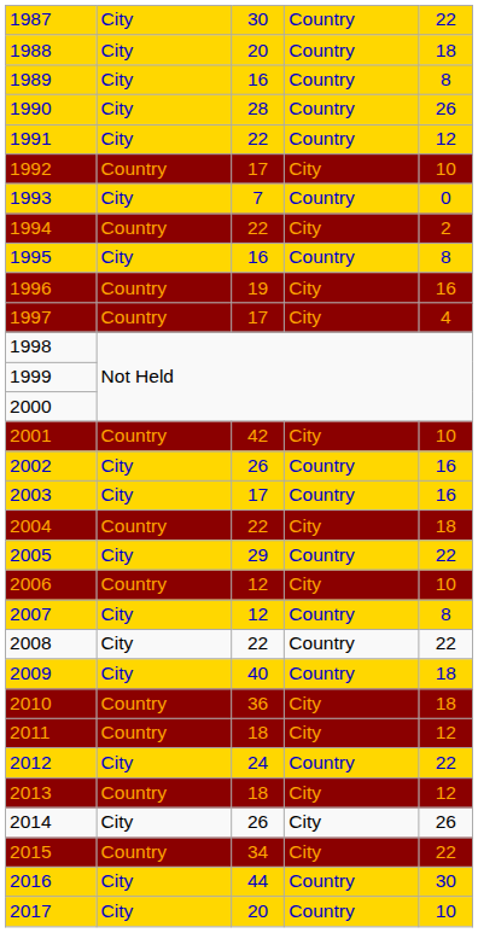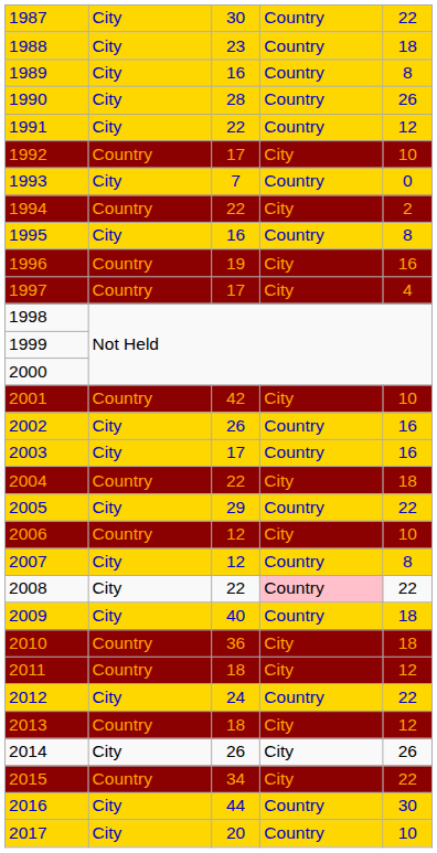1988 | column 3: 20 -> 23
2008 | column 4: no background -> pink background
